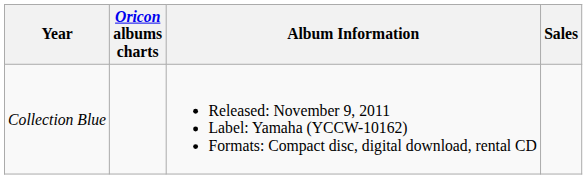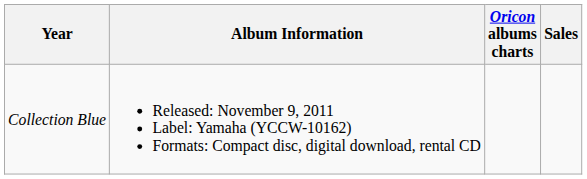columns swapped: Album Information <-> Oricon albums charts
